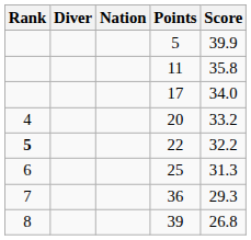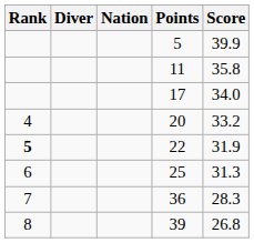22 | Score: 32.2 -> 31.9
36 | Score: 29.3 -> 28.3
